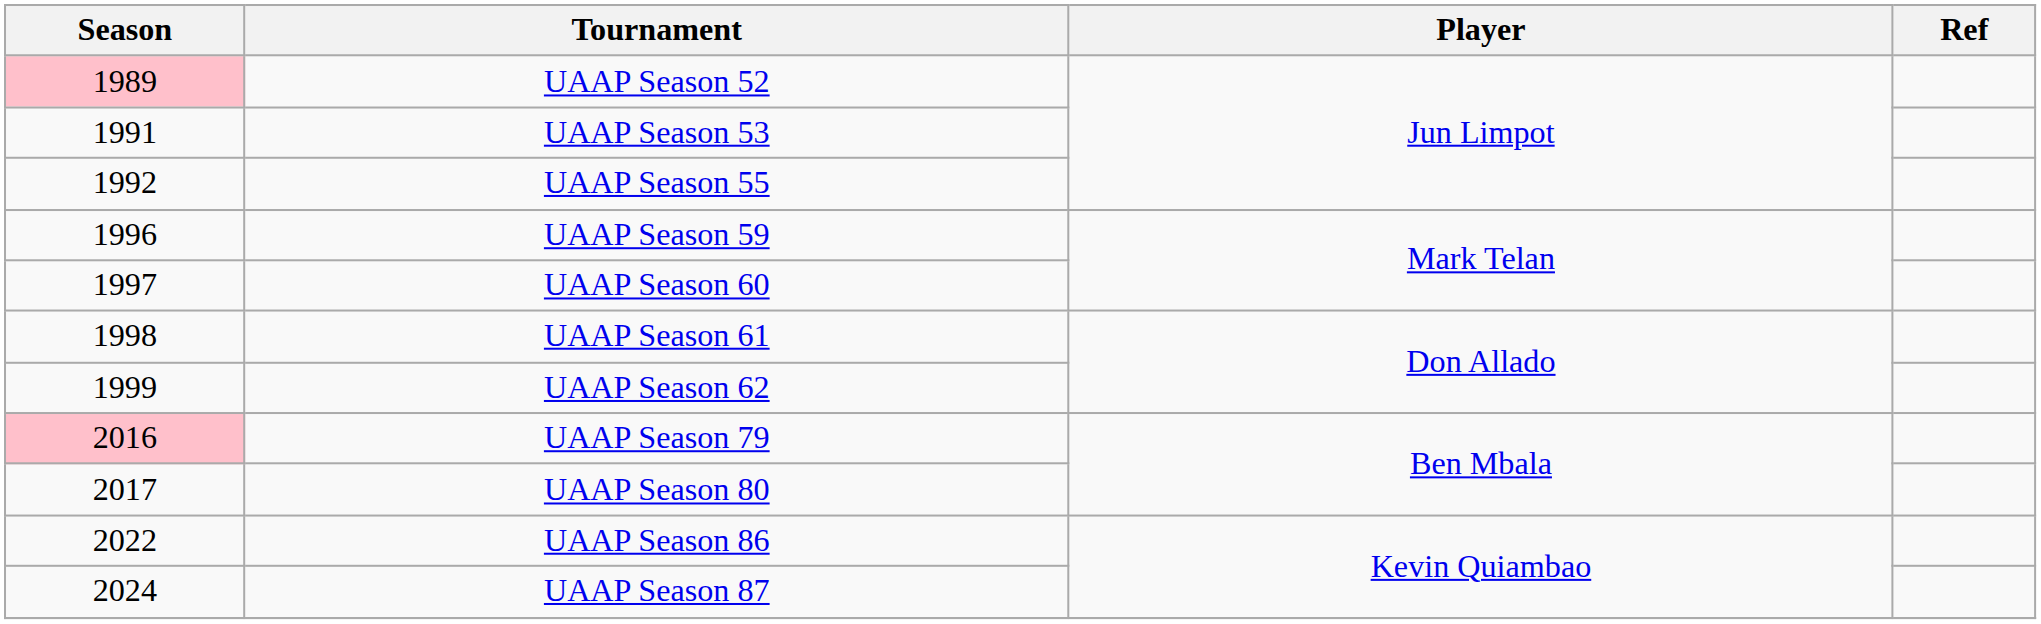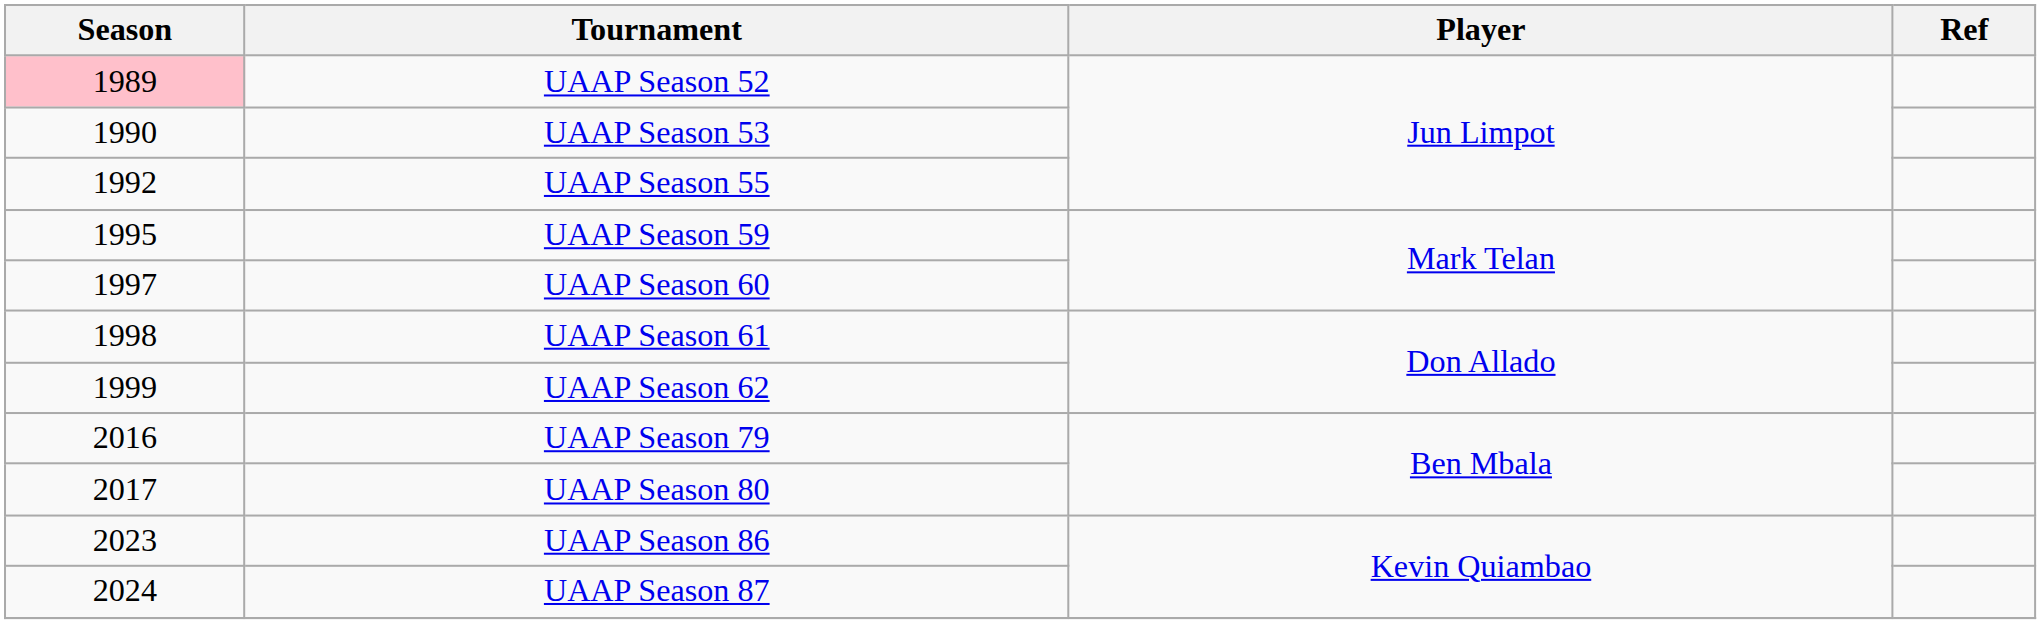UAAP Season 53 | Season: 1991 -> 1990
UAAP Season 59 | Season: 1996 -> 1995
UAAP Season 79 | Season: pink background -> no background
UAAP Season 86 | Season: 2022 -> 2023
